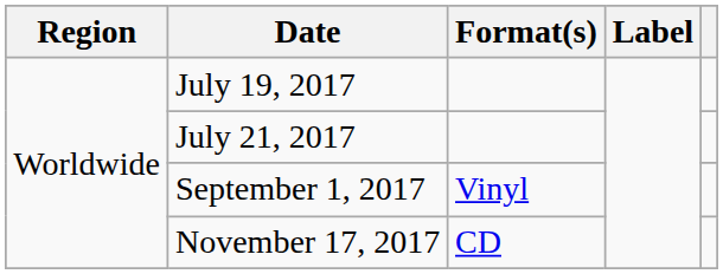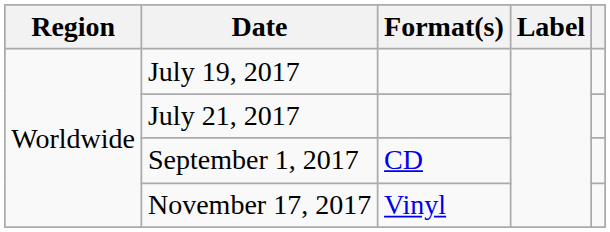September 1, 2017 | Format(s): Vinyl -> CD
November 17, 2017 | Format(s): CD -> Vinyl
